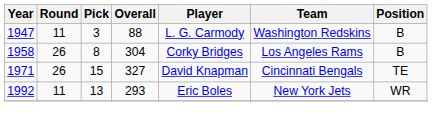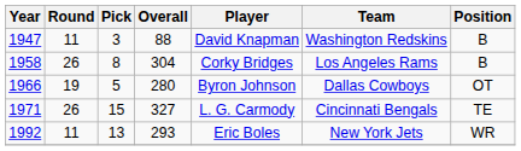1947 | Player: L. G. Carmody -> David Knapman
+ row: 1966 | 19 | 5 | 280 | Byron Johnson | Dallas Cowboys | OT
1971 | Player: David Knapman -> L. G. Carmody
